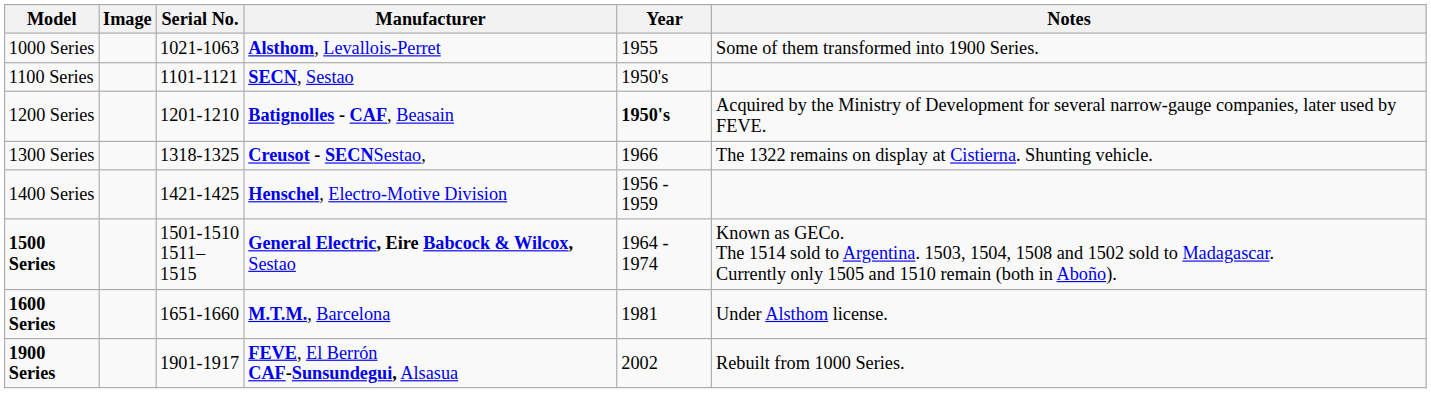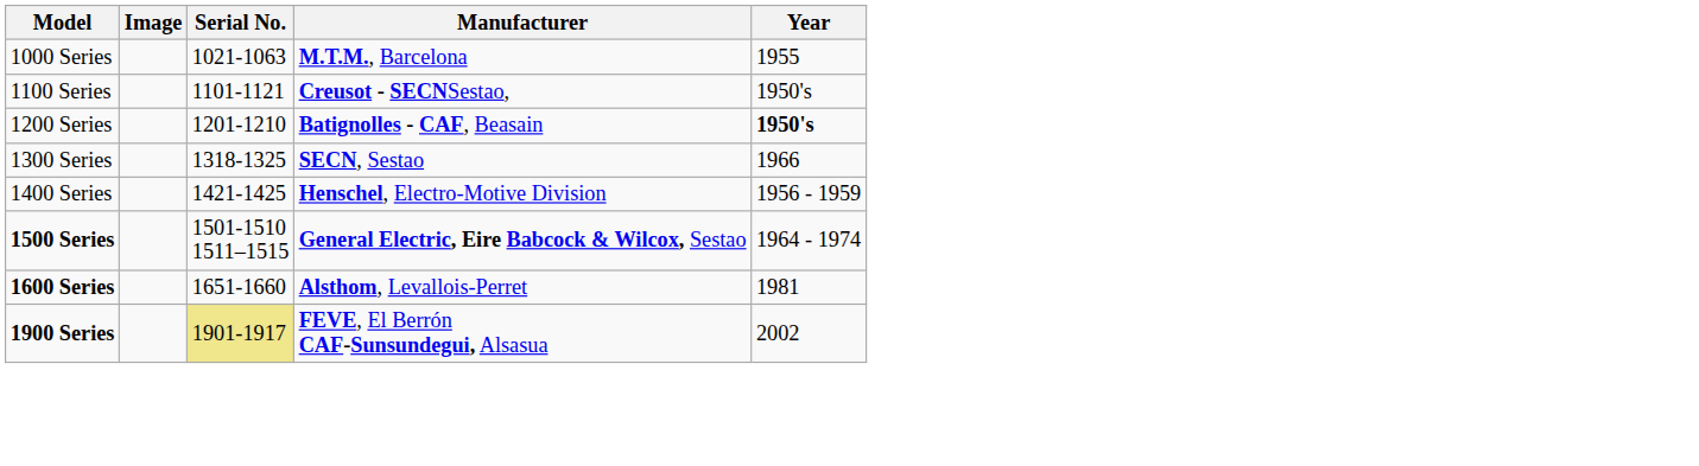- column: Notes | Some of them transformed into 1900 Series. | Acquired by the Ministry of Development for several narrow-gauge companies, later used by FEVE. | The 1322 remains on display at Cistierna. Shunting vehicle. | Known as GECo. The 1514 sold to Argentina. 1503, 1504, 1508 and 1502 sold to Madagascar. Currently only 1505 and 1510 remain (both in Aboño). | Under Alsthom license. | Rebuilt from 1000 Series.
1000 Series | Manufacturer: Alsthom, Levallois-Perret -> M.T.M., Barcelona
1100 Series | Manufacturer: SECN, Sestao -> Creusot - SECNSestao,
1300 Series | Manufacturer: Creusot - SECNSestao, -> SECN, Sestao
1600 Series | Manufacturer: M.T.M., Barcelona -> Alsthom, Levallois-Perret
1900 Series | Serial No.: no background -> khaki background
